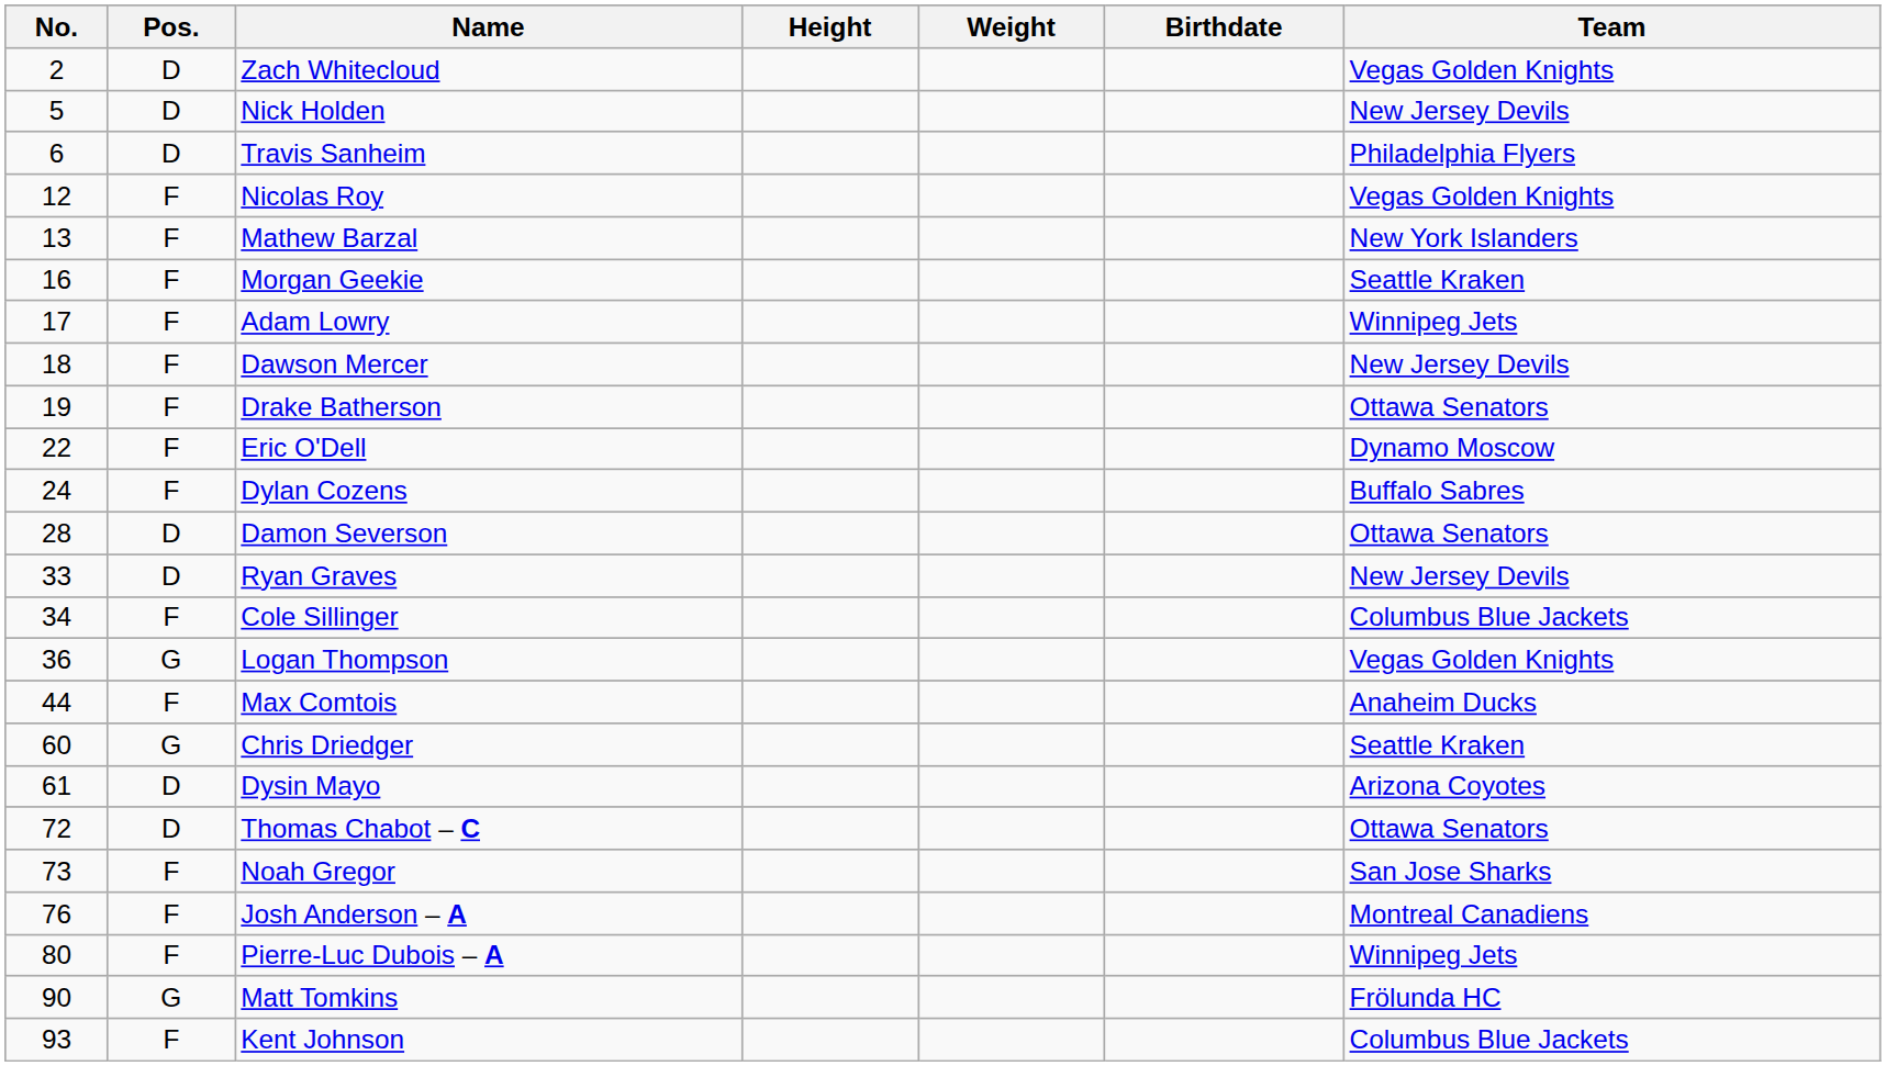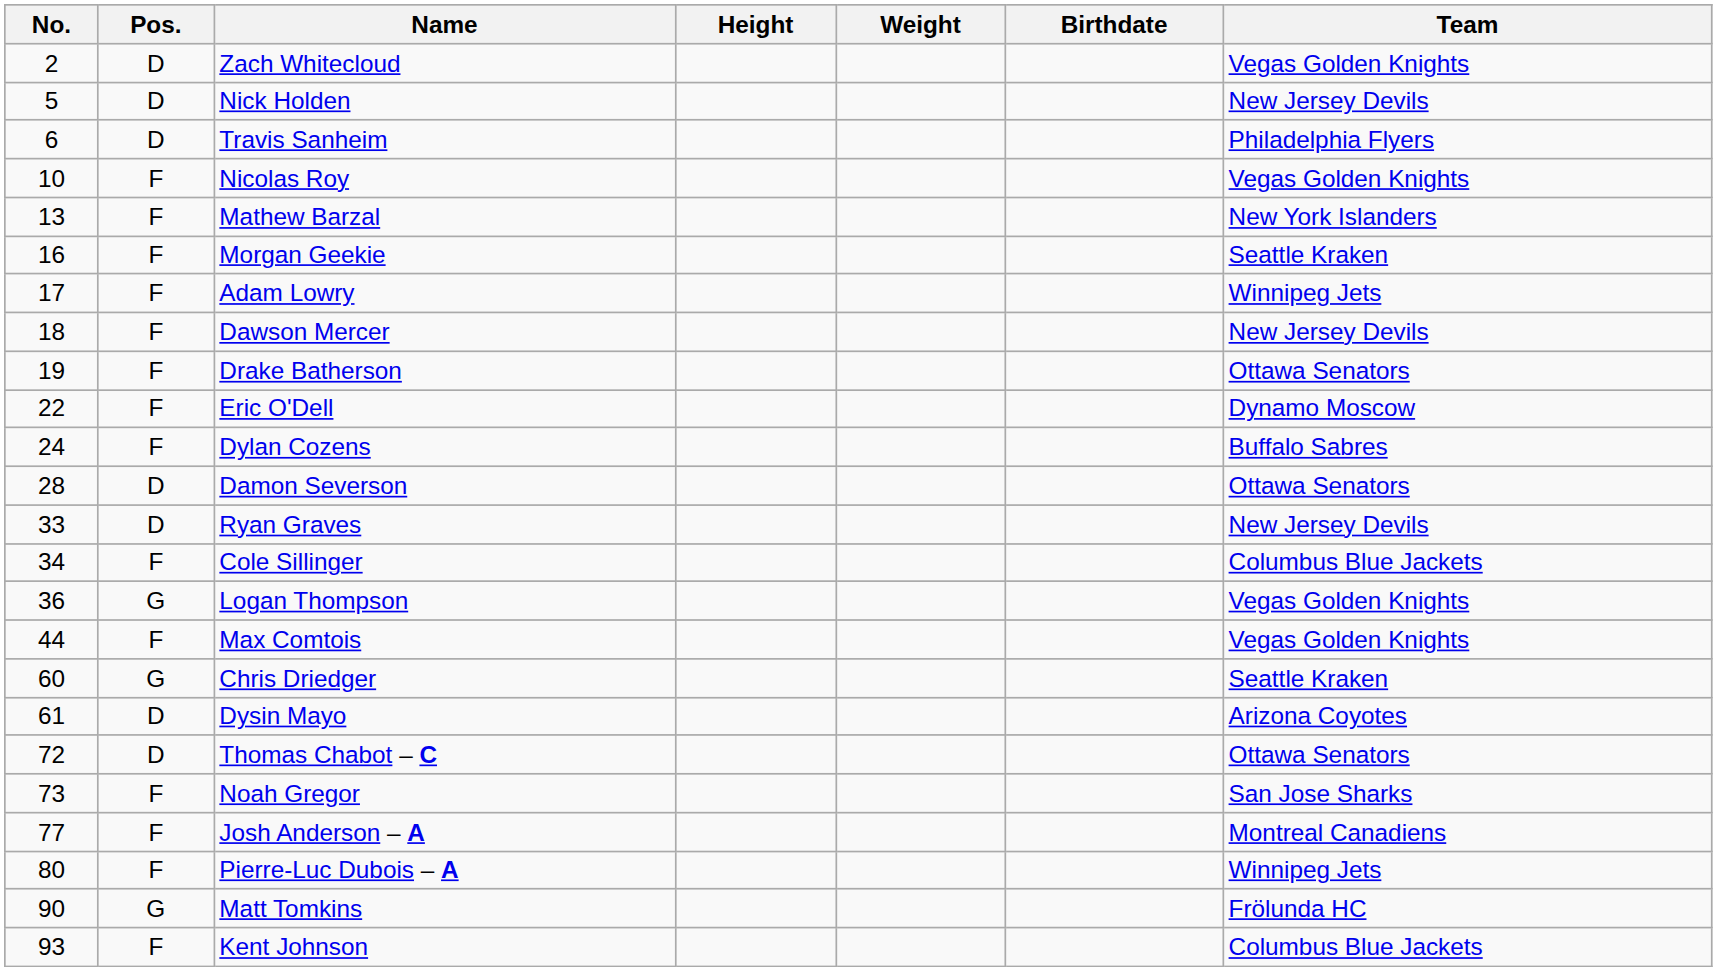Nicolas Roy | No.: 12 -> 10
Max Comtois | Team: Anaheim Ducks -> Vegas Golden Knights
Josh Anderson – A | No.: 76 -> 77
